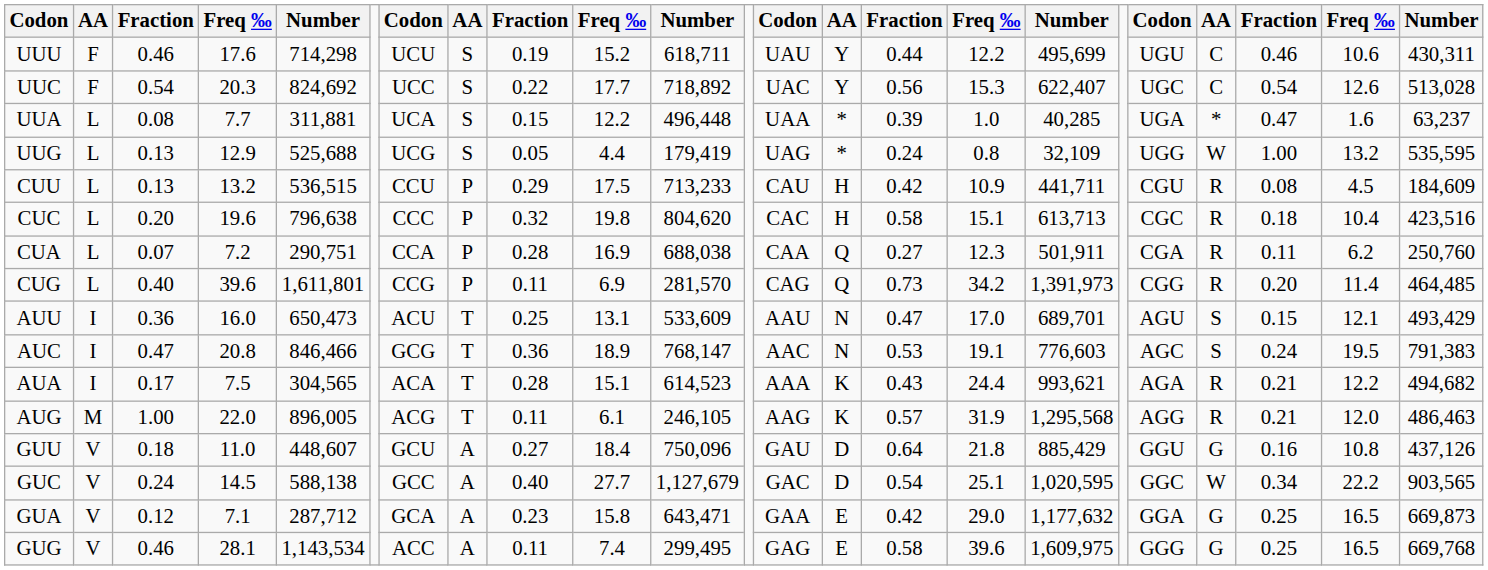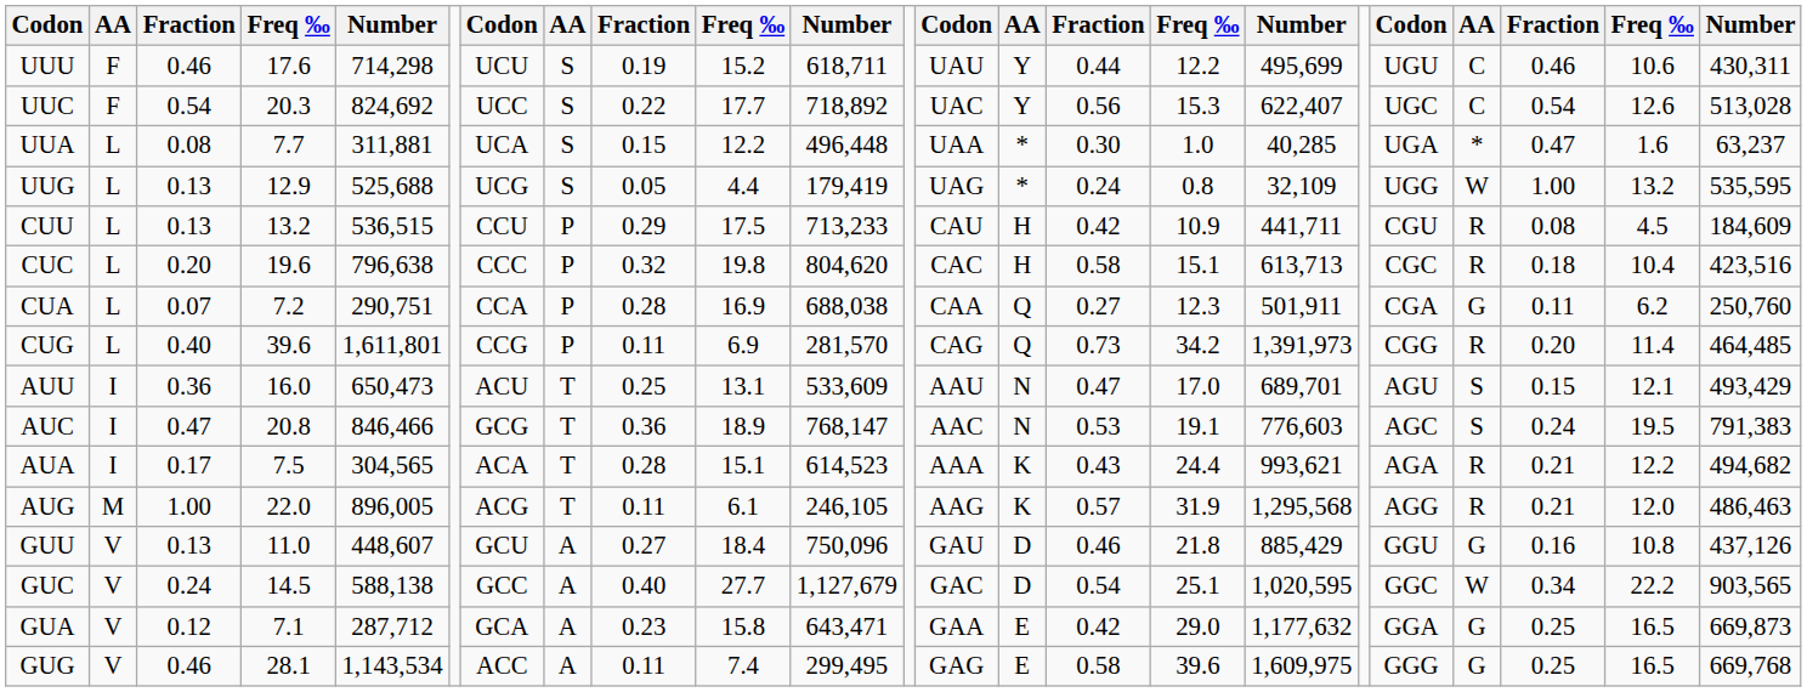UUA | column 15: 0.39 -> 0.30
CUA | column 20: R -> G
GUU | column 3: 0.18 -> 0.13
GUU | column 15: 0.64 -> 0.46
